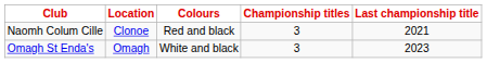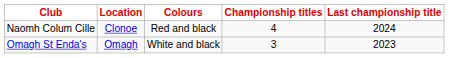Naomh Colum Cille | Championship titles: 3 -> 4
Naomh Colum Cille | Last championship title: 2021 -> 2024
